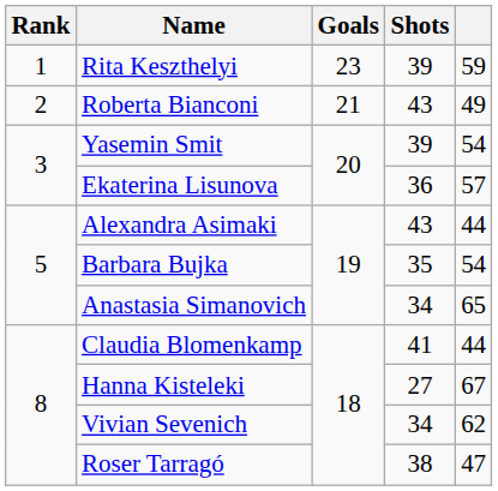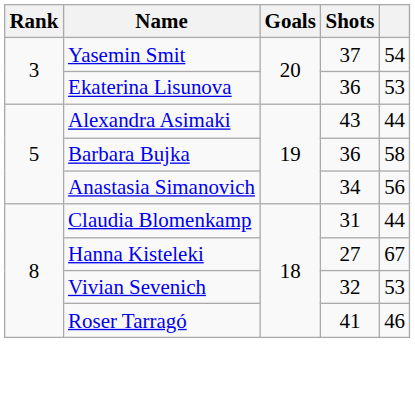- row: 1 | Rita Keszthelyi | 23 | 39 | 59
- row: 2 | Roberta Bianconi | 21 | 43 | 49
Yasemin Smit | Shots: 39 -> 37
Ekaterina Lisunova | column 5: 57 -> 53
Barbara Bujka | Shots: 35 -> 36
Barbara Bujka | column 5: 54 -> 58
Anastasia Simanovich | column 5: 65 -> 56
Claudia Blomenkamp | Shots: 41 -> 31
Vivian Sevenich | Shots: 34 -> 32
Vivian Sevenich | column 5: 62 -> 53
Roser Tarragó | Shots: 38 -> 41
Roser Tarragó | column 5: 47 -> 46
